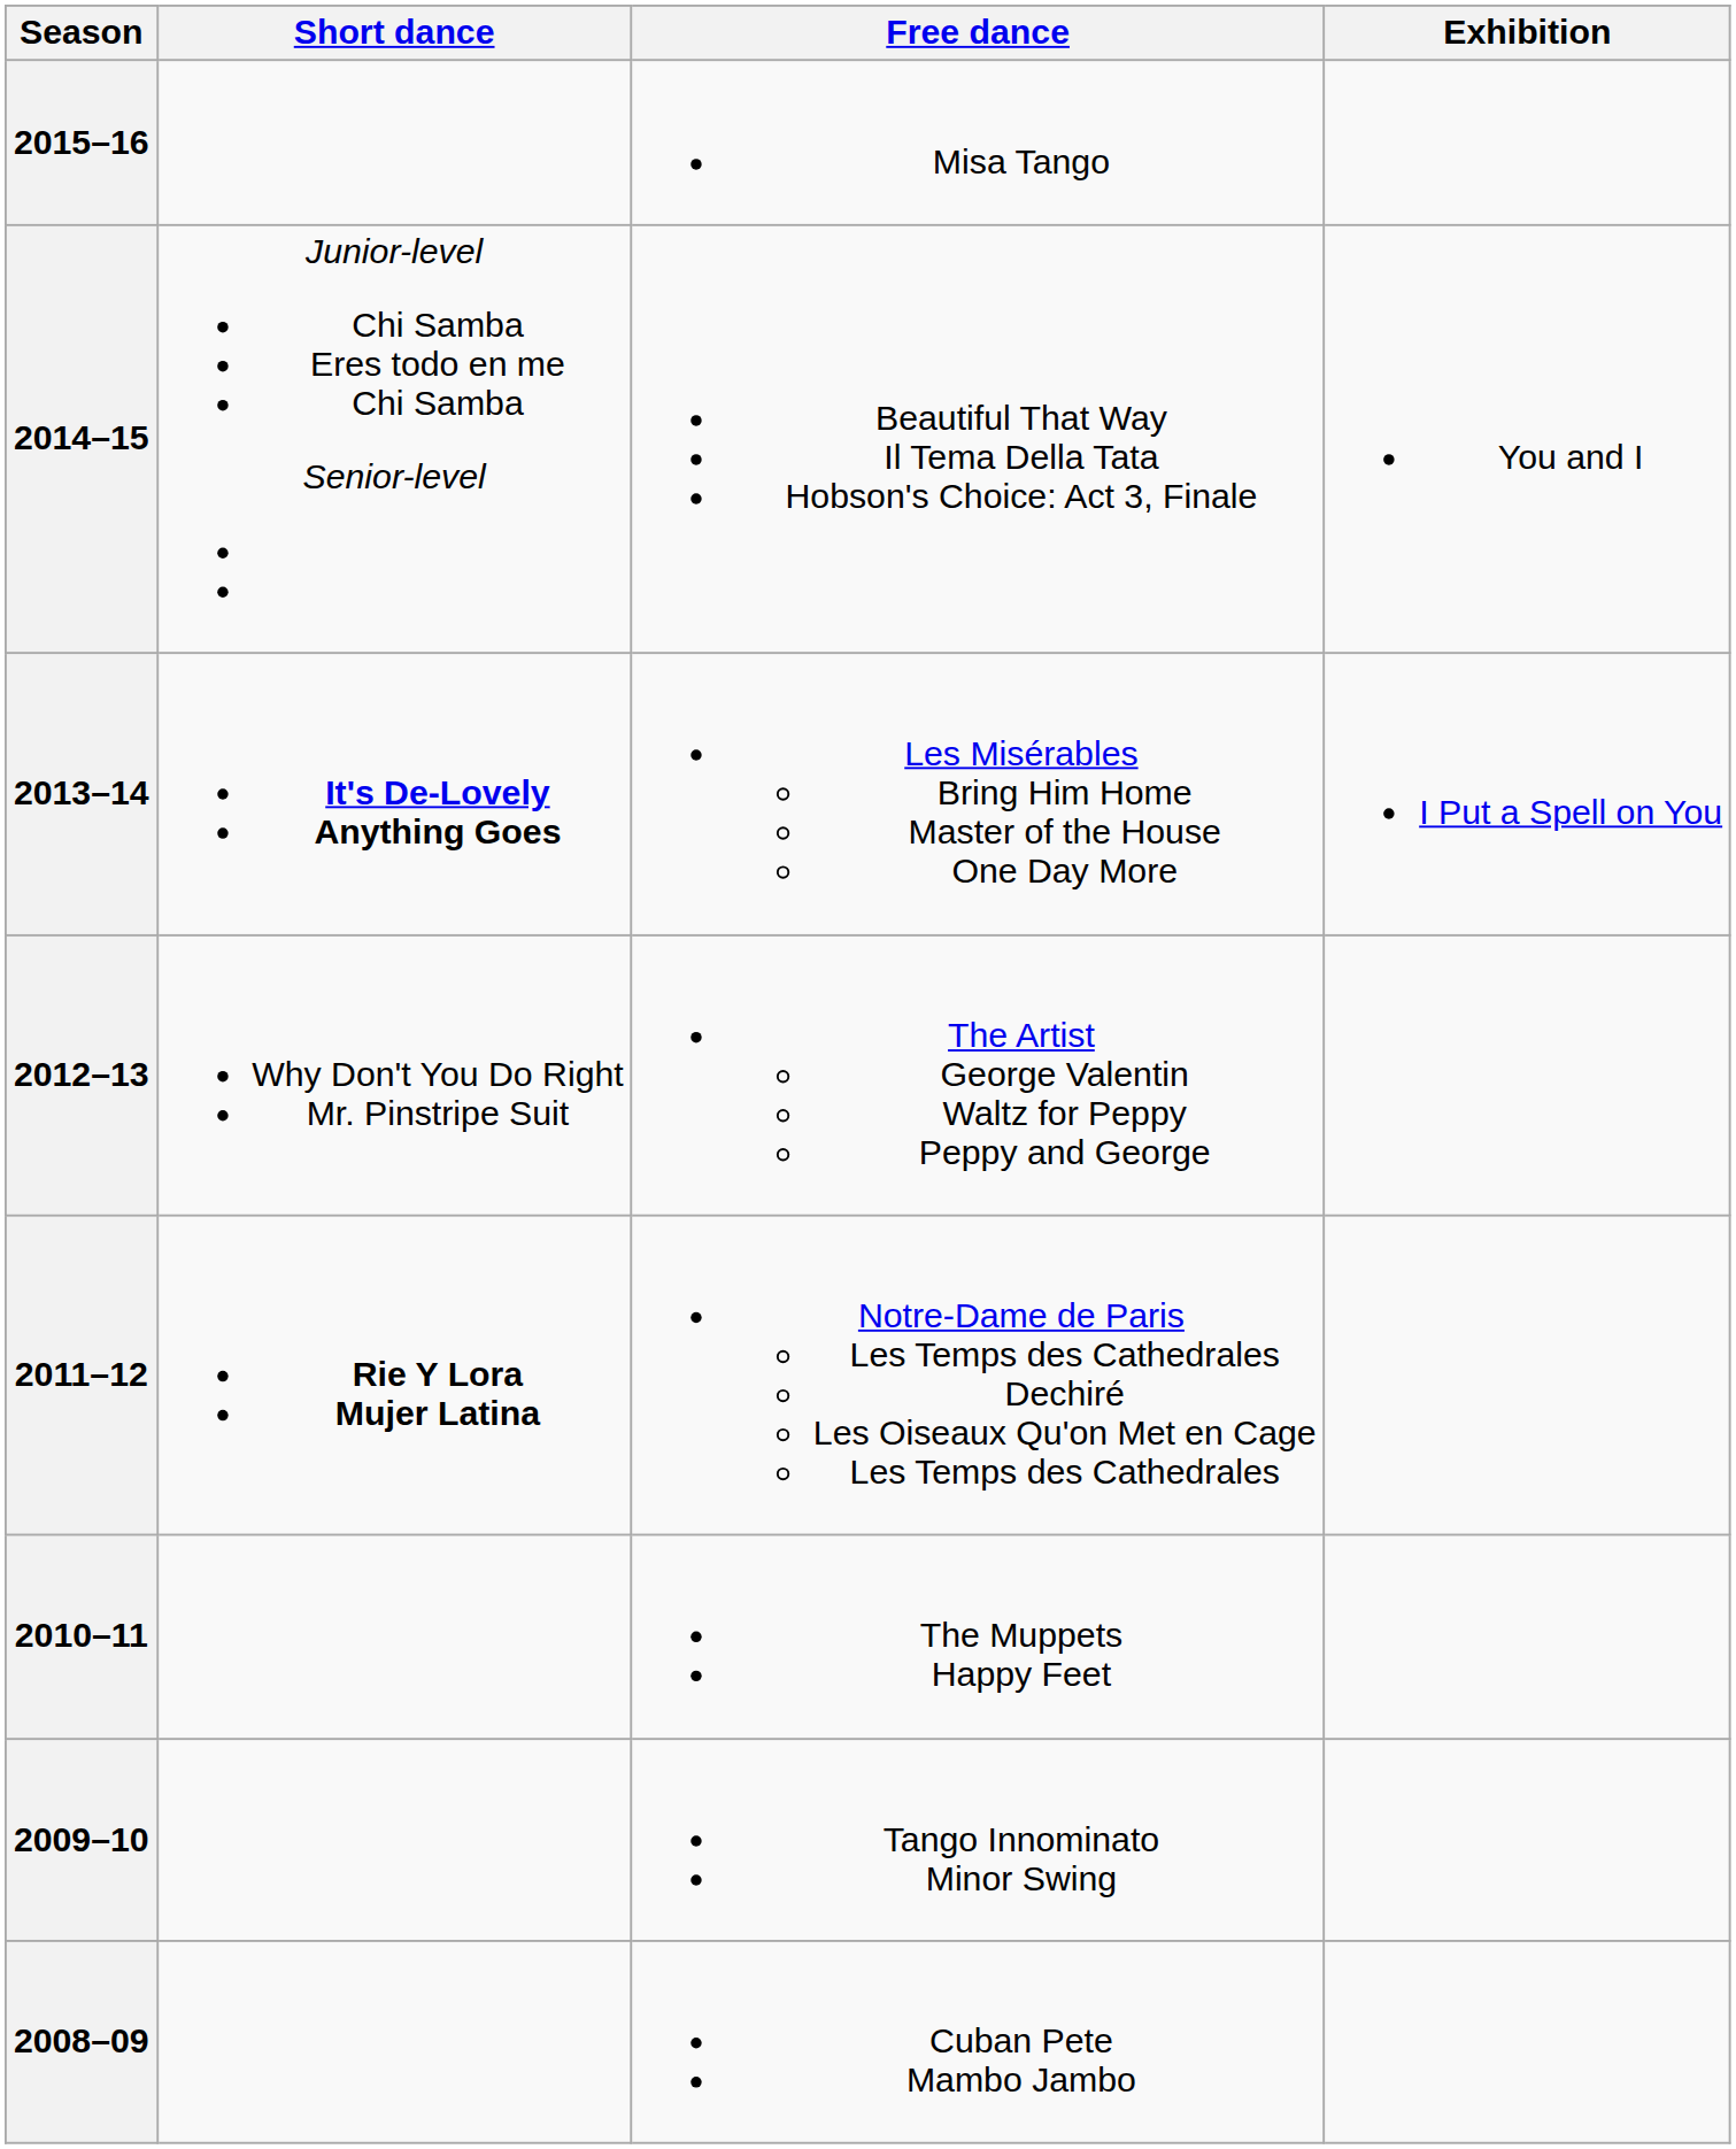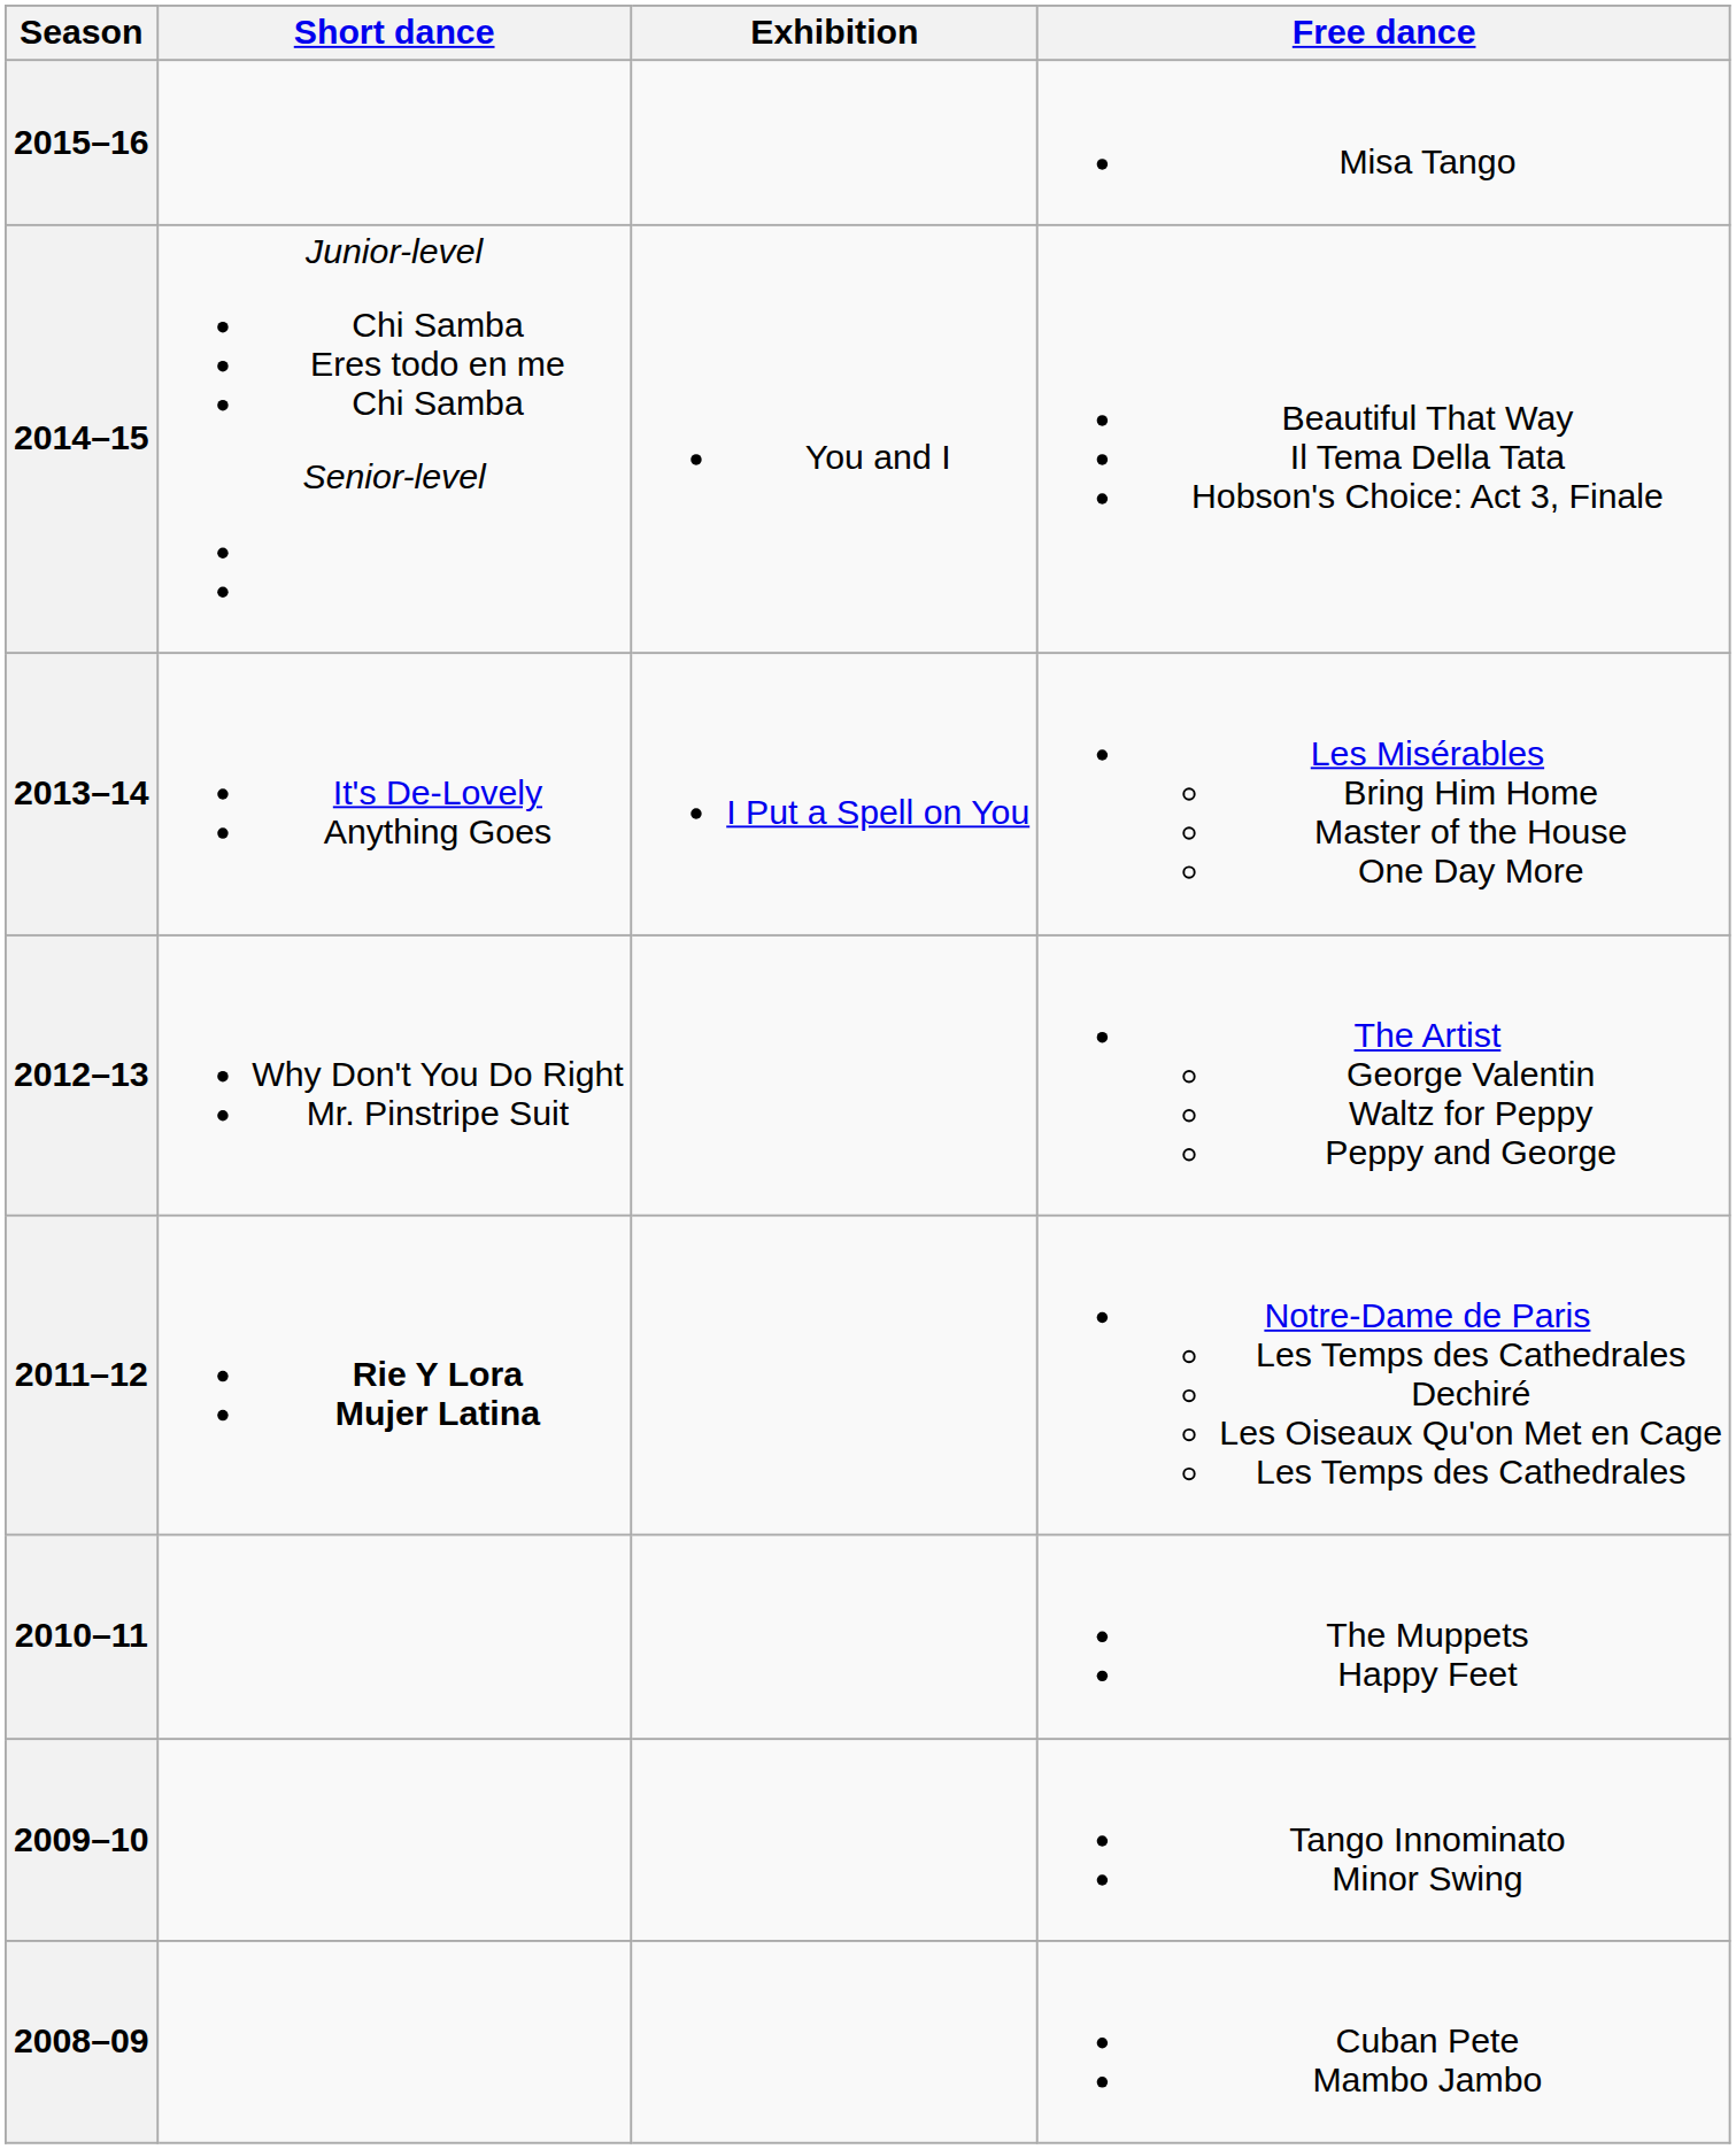columns swapped: Free dance <-> Exhibition
2013–14 | Short dance: bold -> normal
